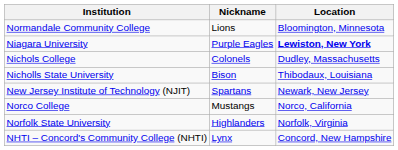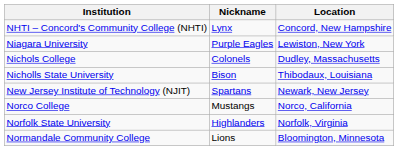rows swapped: NHTI – Concord's Community College (NHTI) <-> Normandale Community College
Niagara University | Location: bold -> normal
